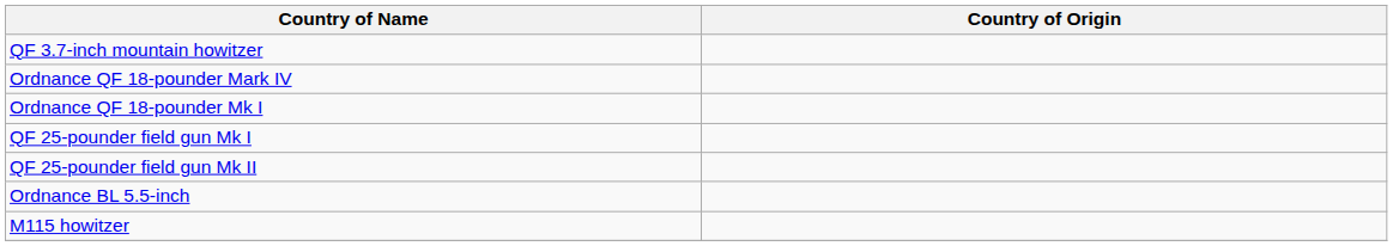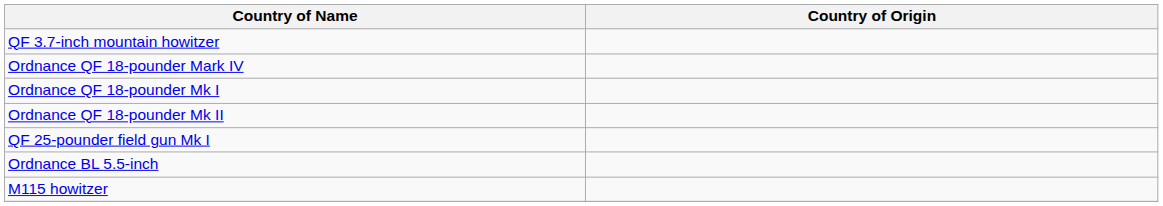+ row: Ordnance QF 18-pounder Mk II
- row: QF 25-pounder field gun Mk II
